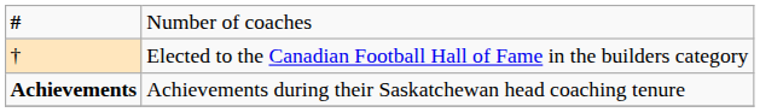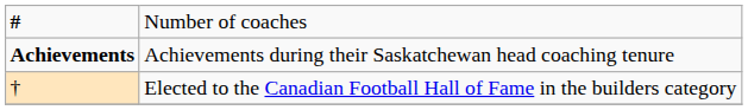rows swapped: † <-> Achievements
